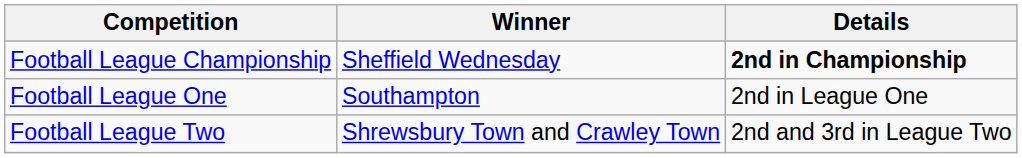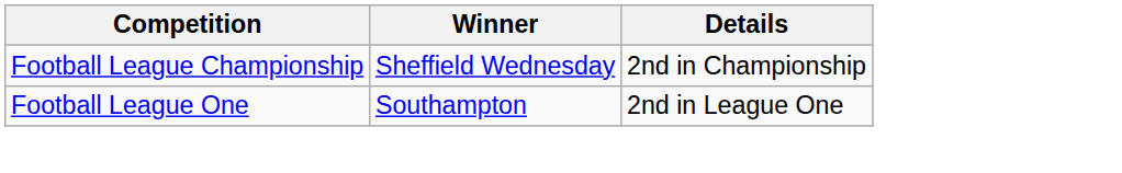Football League Championship | Details: bold -> normal
- row: Football League Two | Shrewsbury Town and Crawley Town | 2nd and 3rd in League Two
